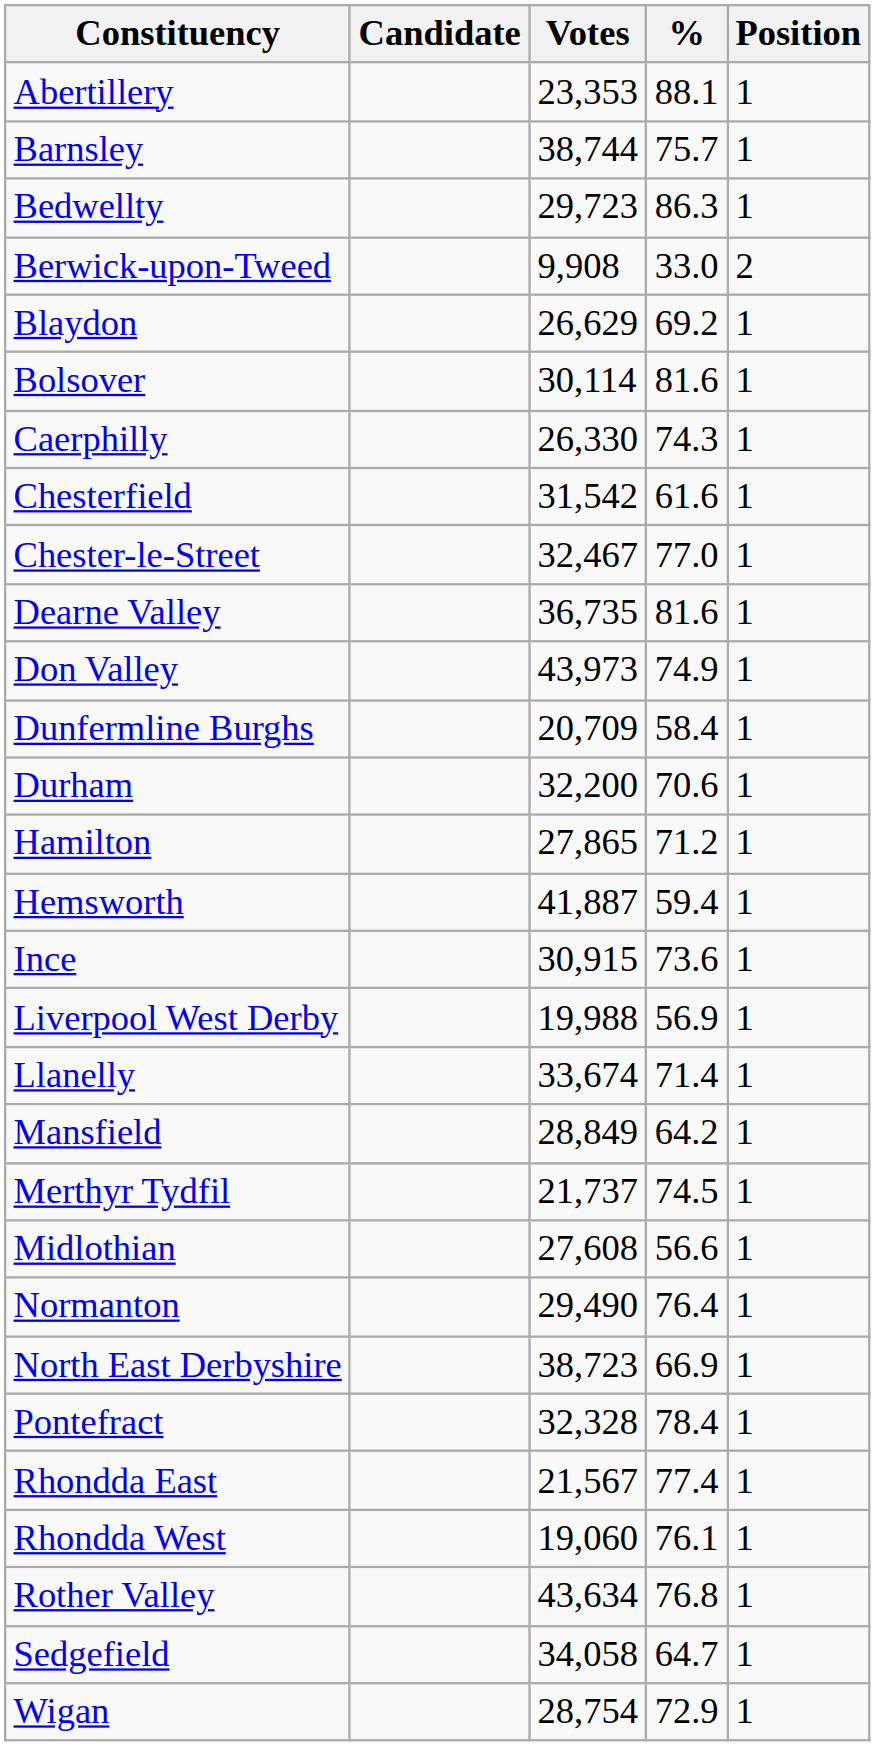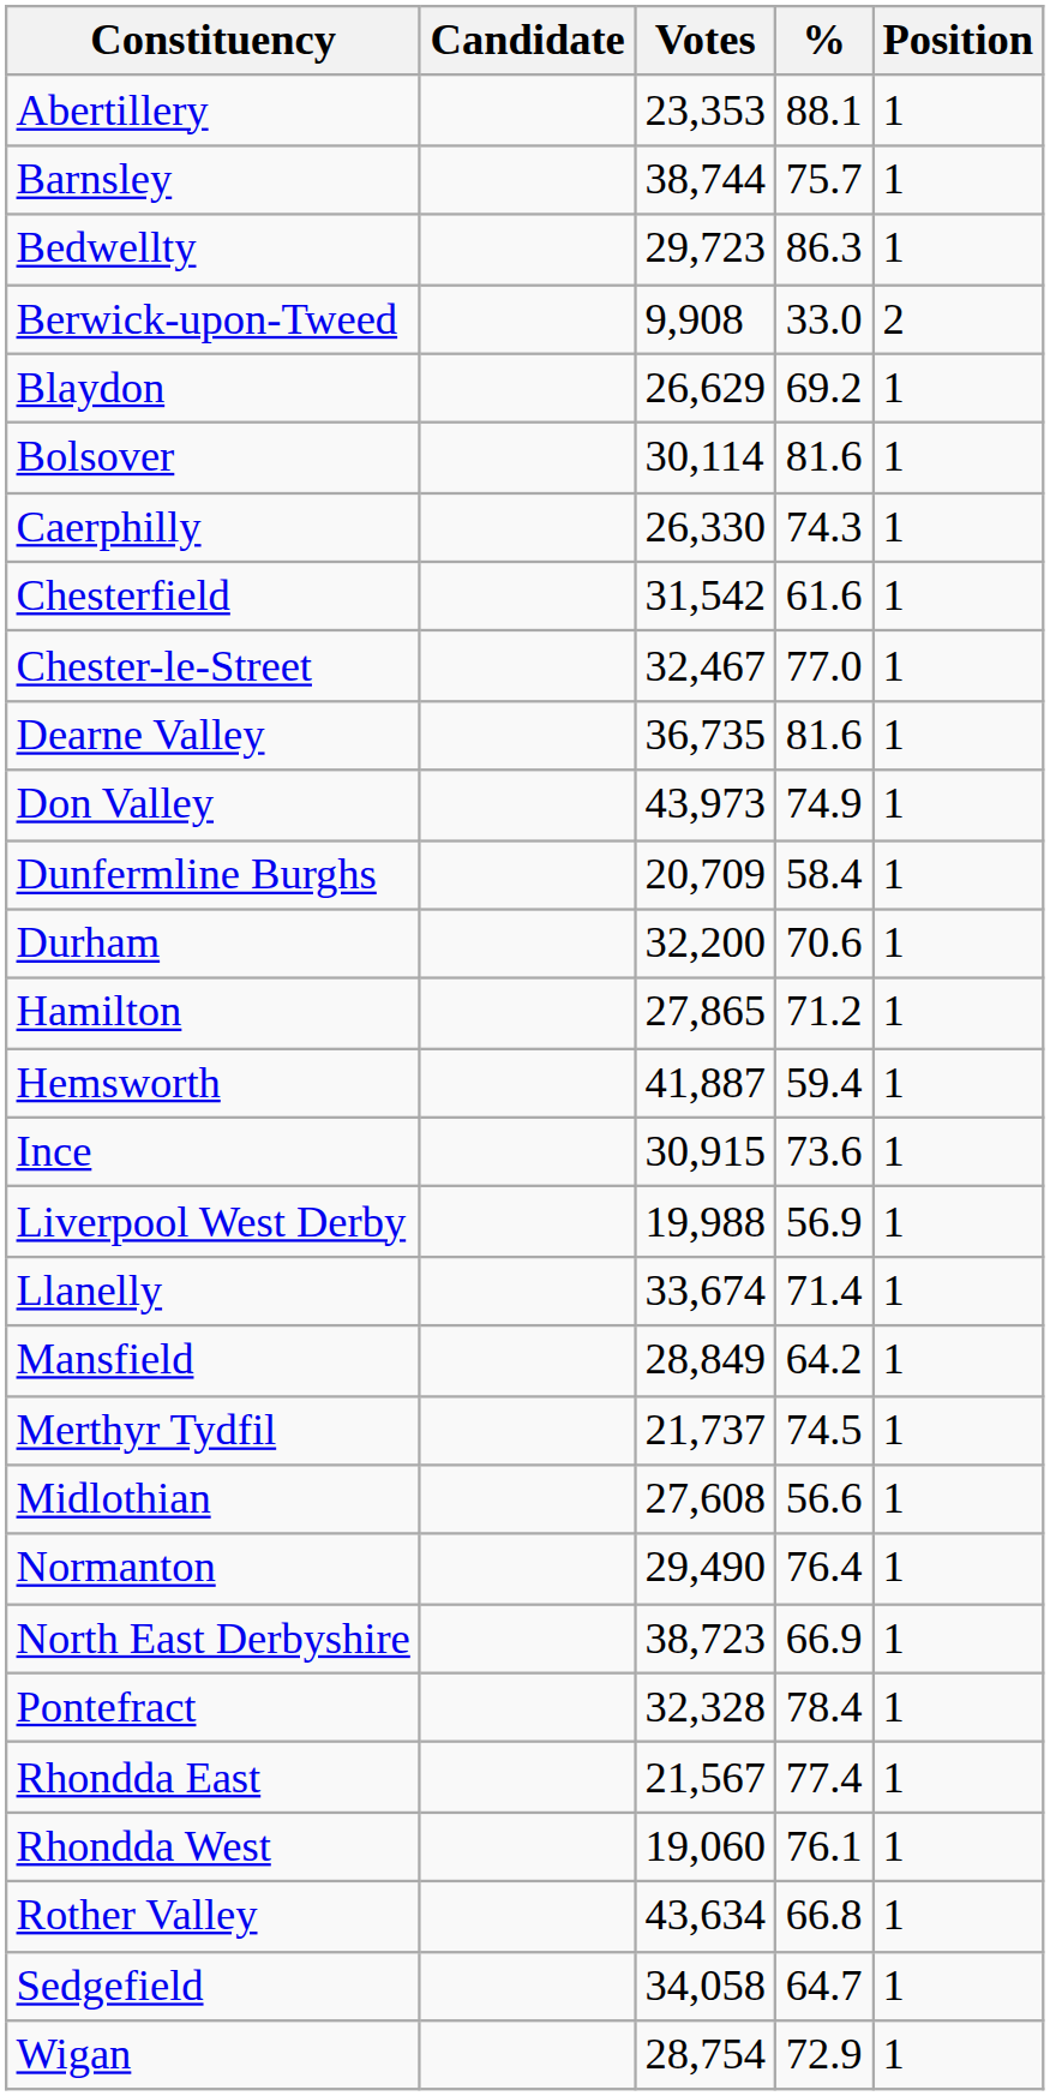Rother Valley | %: 76.8 -> 66.8
